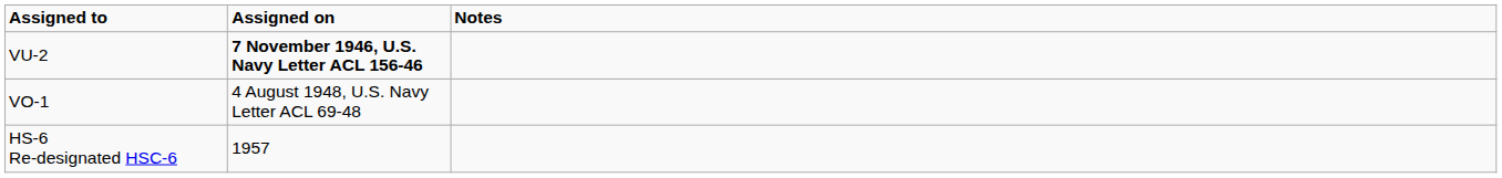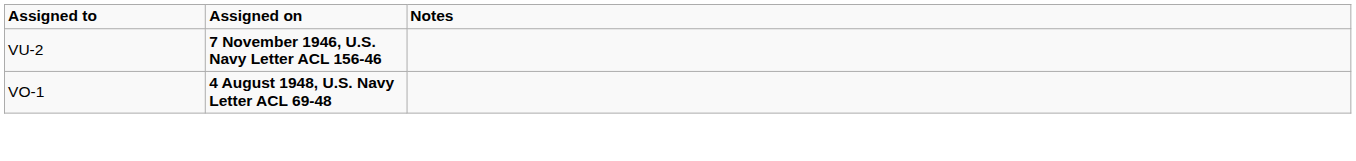VO-1 | Assigned on: normal -> bold
- row: HS-6 Re-designated HSC-6 | 1957
